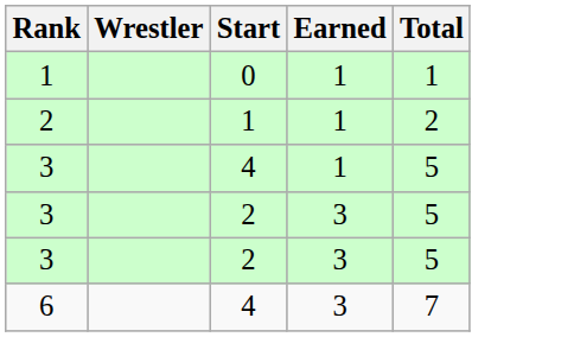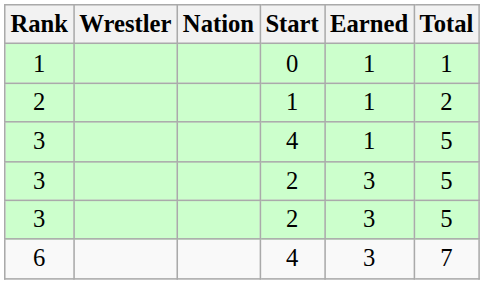+ column: Nation
